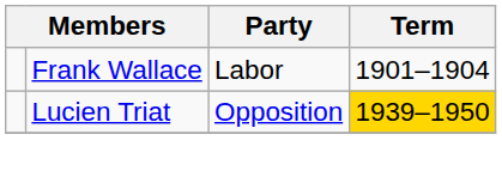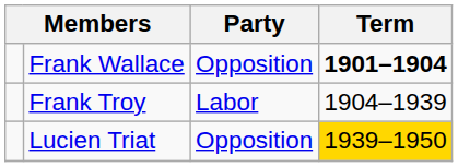Frank Wallace | Party: Labor -> Opposition
Frank Wallace | Term: normal -> bold
+ row: Frank Troy | Labor | 1904–1939
